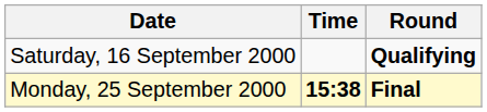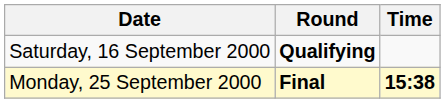columns swapped: Time <-> Round
